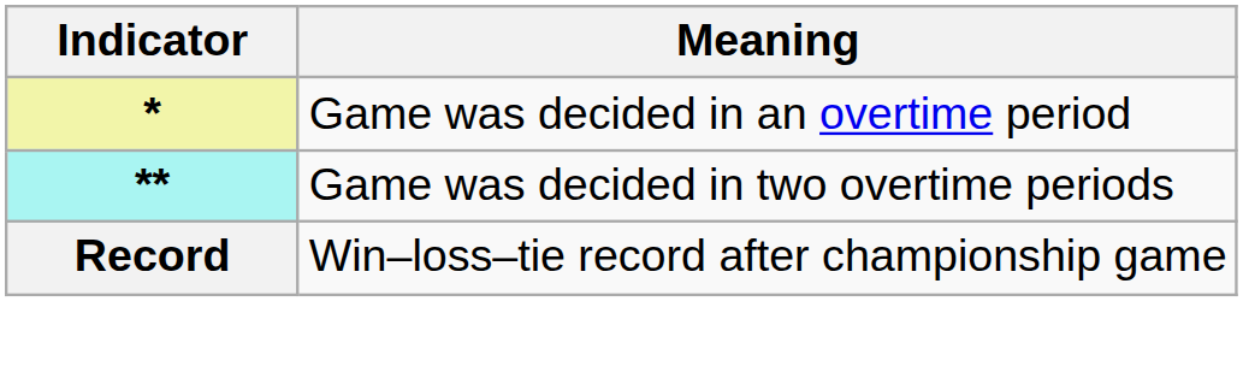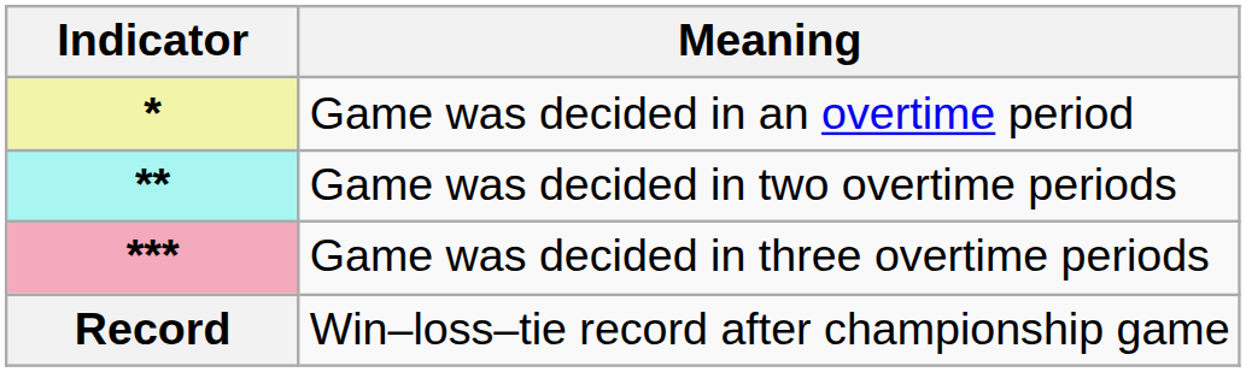+ row: *** | Game was decided in three overtime periods
